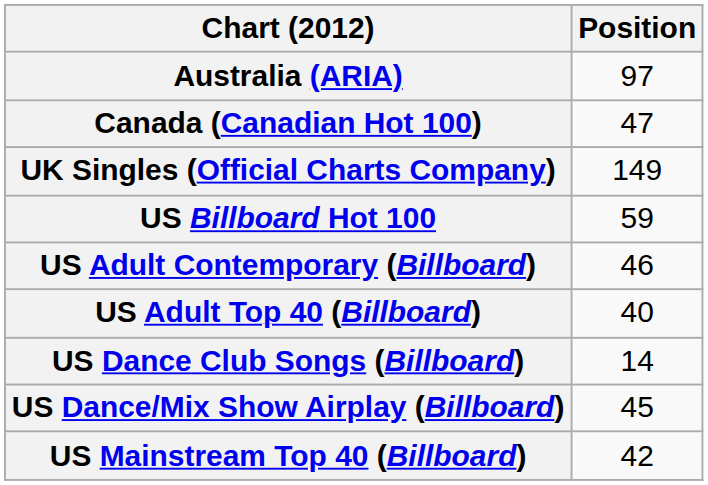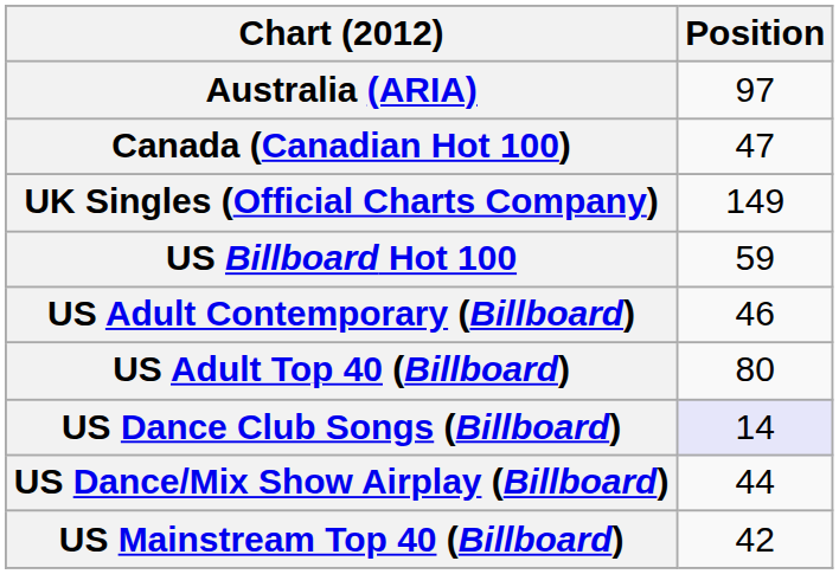US Adult Top 40 (Billboard) | Position: 40 -> 80
US Dance Club Songs (Billboard) | Position: no background -> lavender background
US Dance/Mix Show Airplay (Billboard) | Position: 45 -> 44
